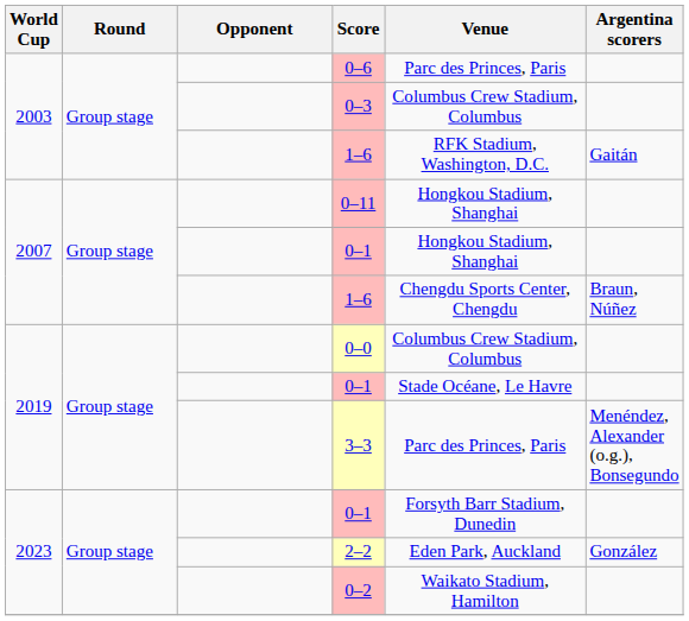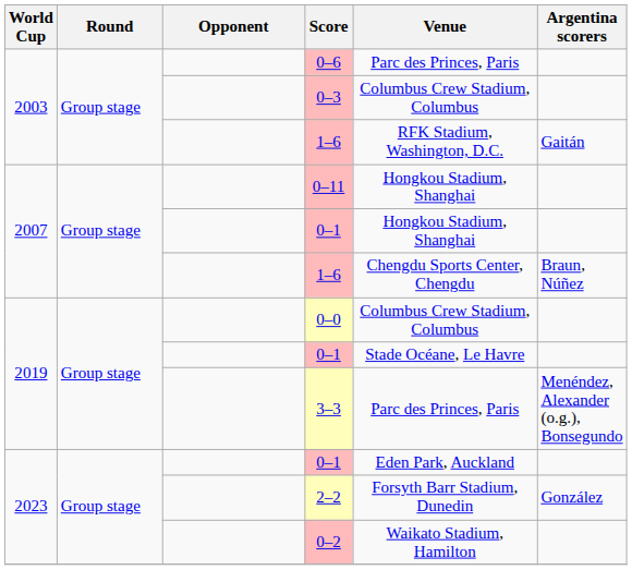2023 / 0–1 | Venue: Forsyth Barr Stadium, Dunedin -> Eden Park, Auckland
2–2 | Venue: Eden Park, Auckland -> Forsyth Barr Stadium, Dunedin
